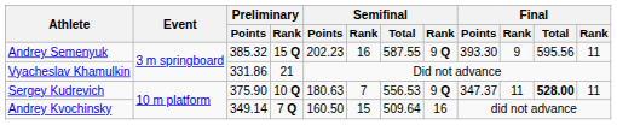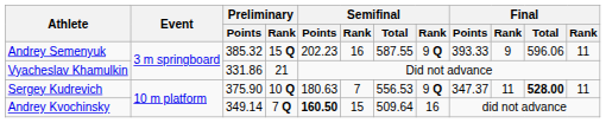Andrey Semenyuk | Final / Points: 393.30 -> 393.33
Andrey Semenyuk | Final / Total: 595.56 -> 596.06
Andrey Kvochinsky | Semifinal / Points: normal -> bold
